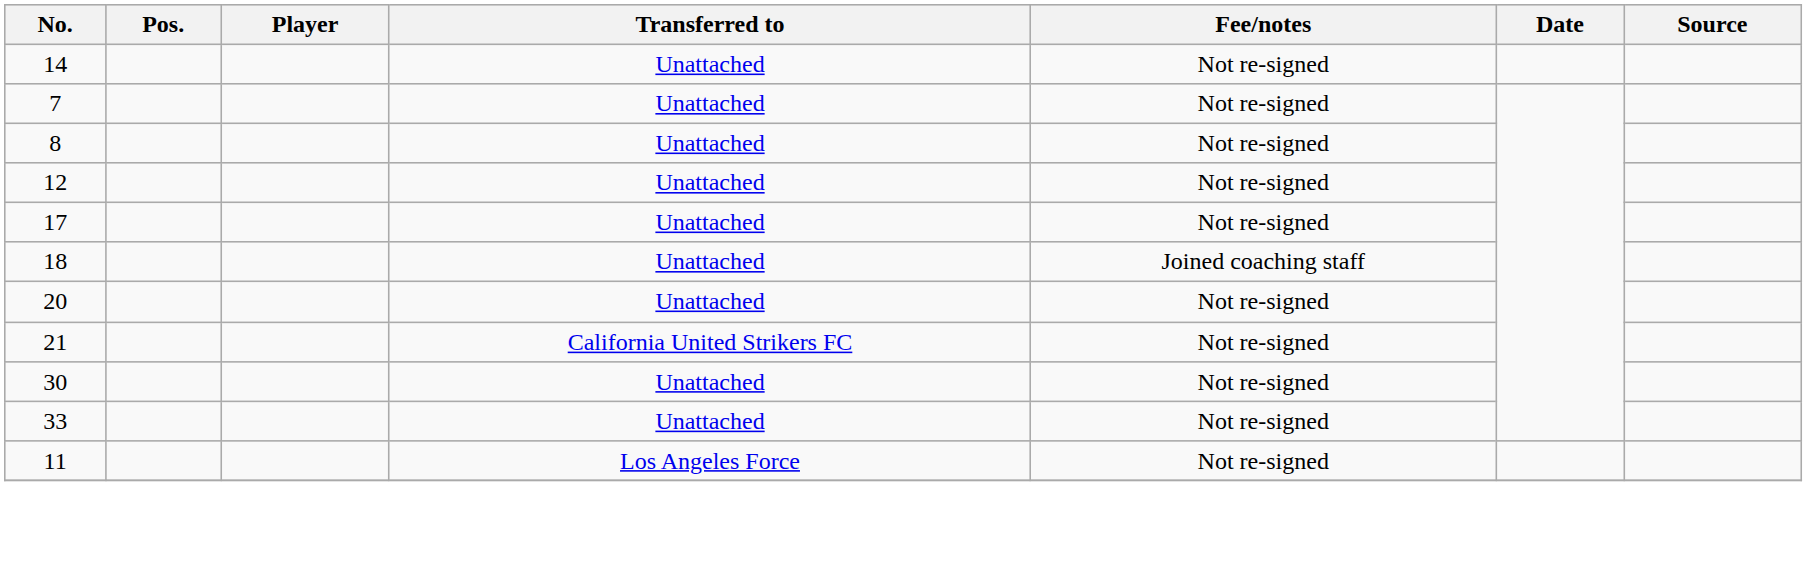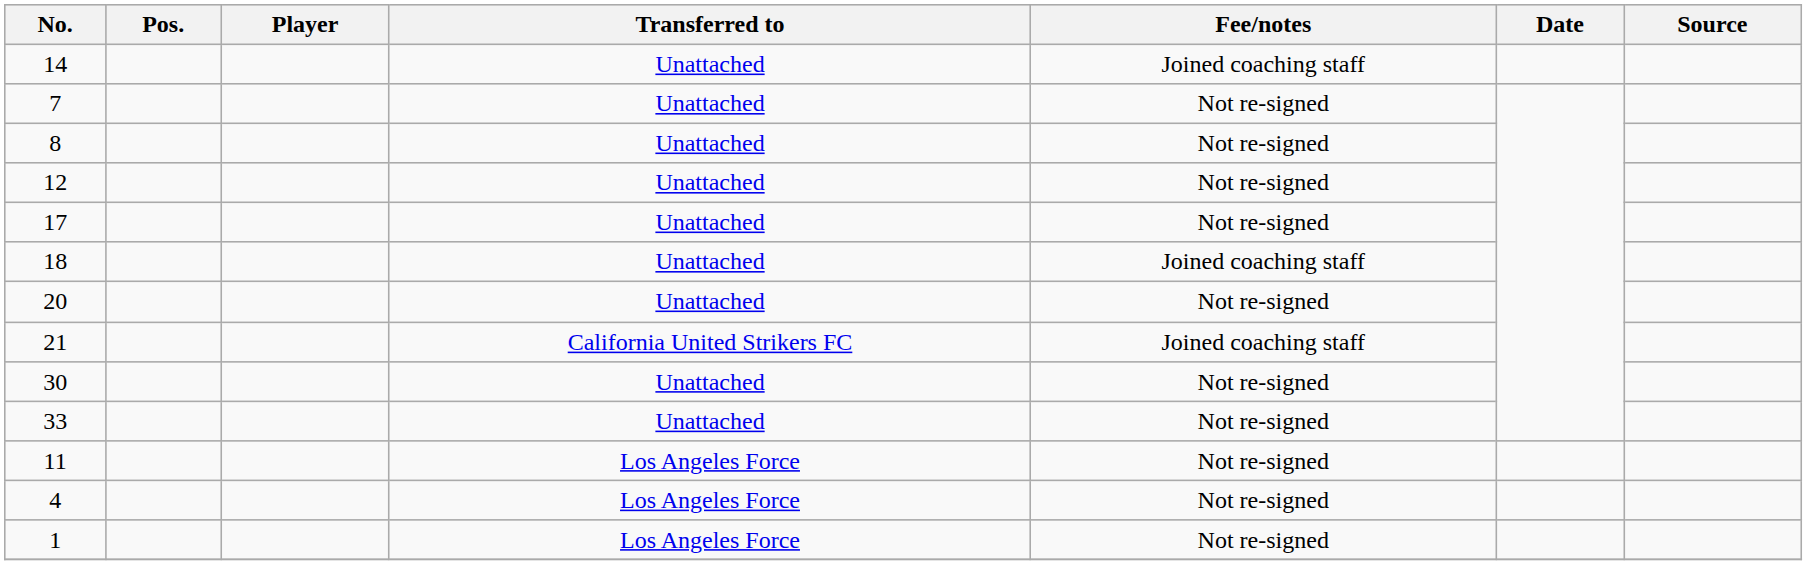14 | Fee/notes: Not re-signed -> Joined coaching staff
21 | Fee/notes: Not re-signed -> Joined coaching staff
+ row: 4 | Los Angeles Force | Not re-signed
+ row: 1 | Los Angeles Force | Not re-signed
